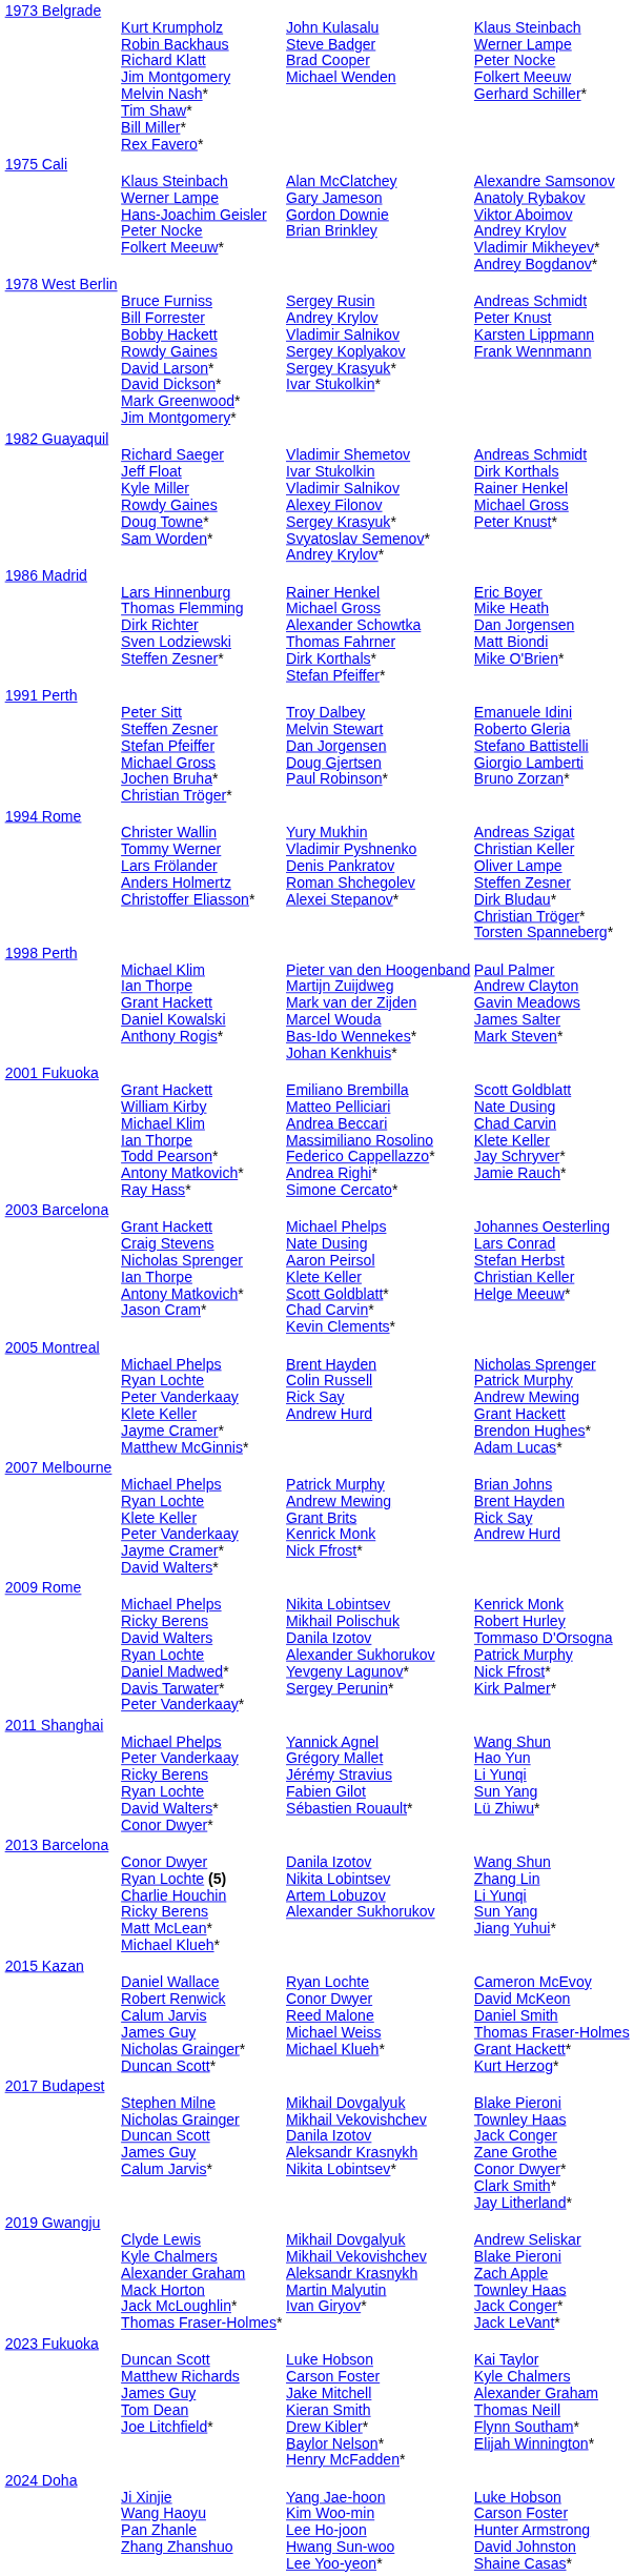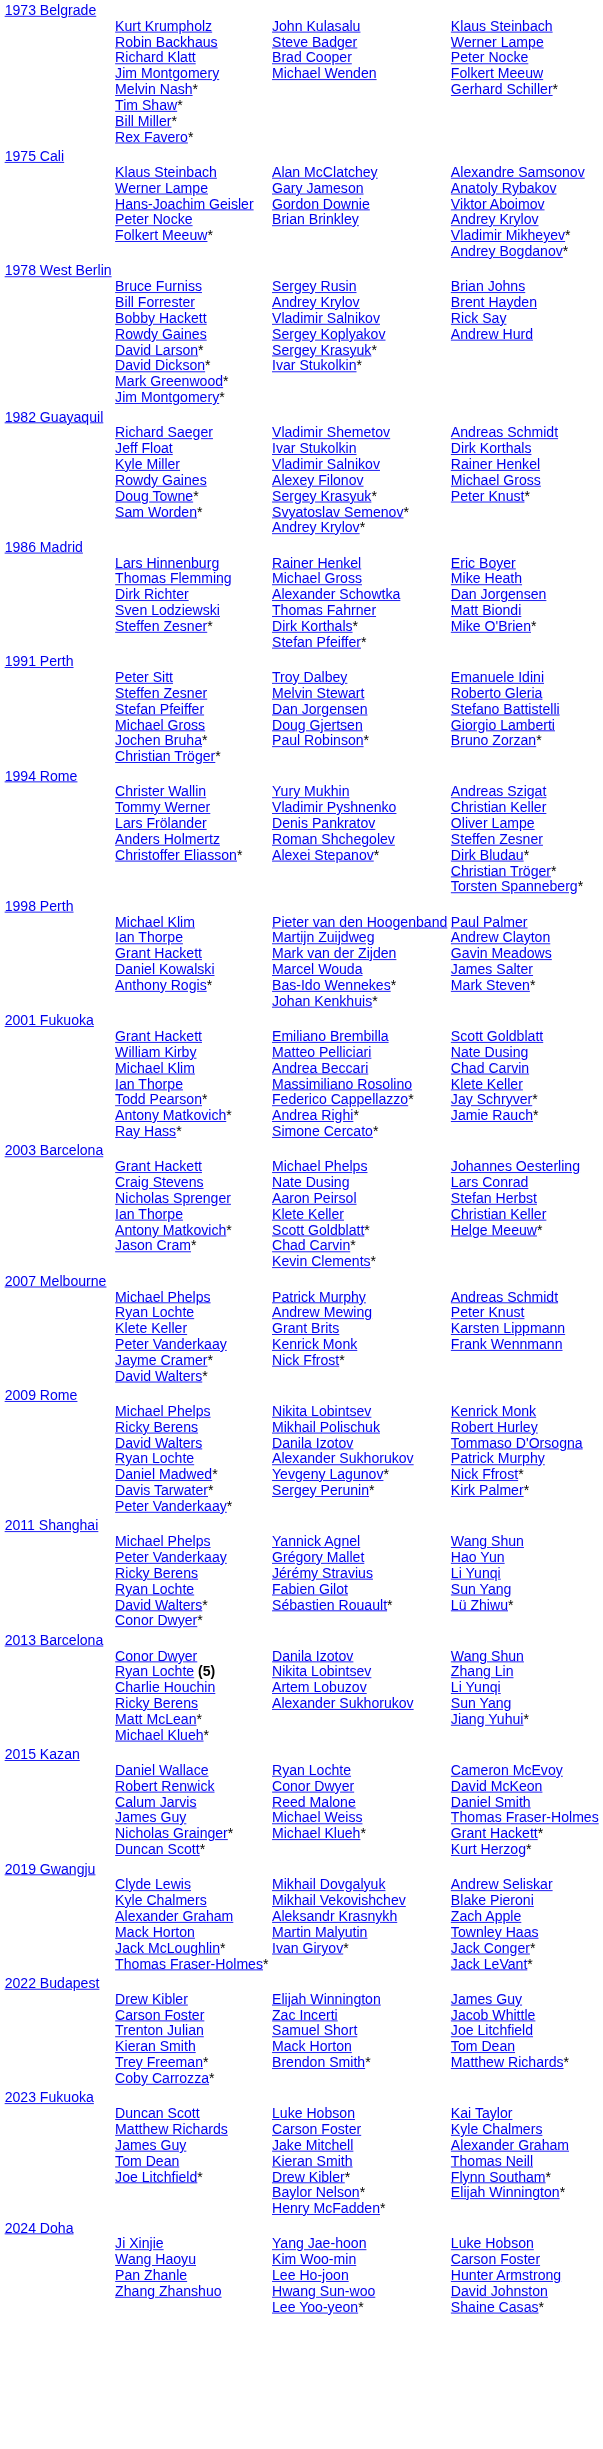1978 West Berlin | column 4: Andreas Schmidt Peter Knust Karsten Lippmann Frank Wennmann -> Brian Johns Brent Hayden Rick Say Andrew Hurd
- row: 2005 Montreal | Michael Phelps Ryan Lochte Peter Vanderkaay Klete Keller Jayme Cramer* Matthew McGinnis* | Brent Hayden Colin Russell Rick Say Andrew Hurd | Nicholas Sprenger Patrick Murphy Andrew Mewing Grant Hackett Brendon Hughes* Adam Lucas*
2007 Melbourne | column 4: Brian Johns Brent Hayden Rick Say Andrew Hurd -> Andreas Schmidt Peter Knust Karsten Lippmann Frank Wennmann
- row: 2017 Budapest | Stephen Milne Nicholas Grainger Duncan Scott James Guy Calum Jarvis* | Mikhail Dovgalyuk Mikhail Vekovishchev Danila Izotov Aleksandr Krasnykh Nikita Lobintsev* | Blake Pieroni Townley Haas Jack Conger Zane Grothe Conor Dwyer* Clark Smith* Jay Litherland*
+ row: 2022 Budapest | Drew Kibler Carson Foster Trenton Julian Kieran Smith Trey Freeman* Coby Carrozza* | Elijah Winnington Zac Incerti Samuel Short Mack Horton Brendon Smith* | James Guy Jacob Whittle Joe Litchfield Tom Dean Matthew Richards*
